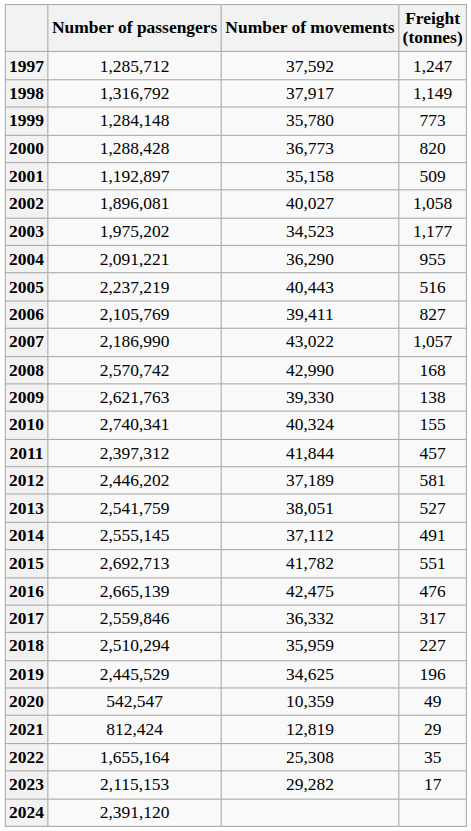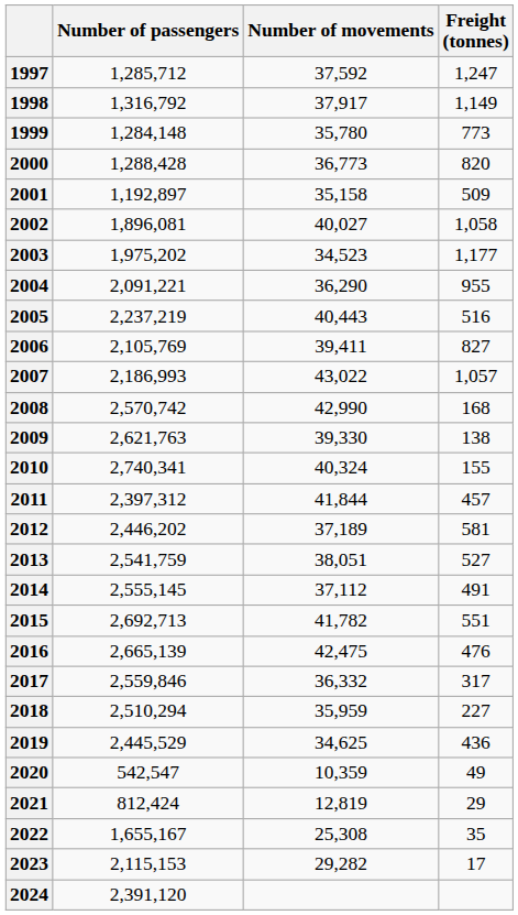2007 | Number of passengers: 2,186,990 -> 2,186,993
2019 | Freight (tonnes): 196 -> 436
2022 | Number of passengers: 1,655,164 -> 1,655,167
